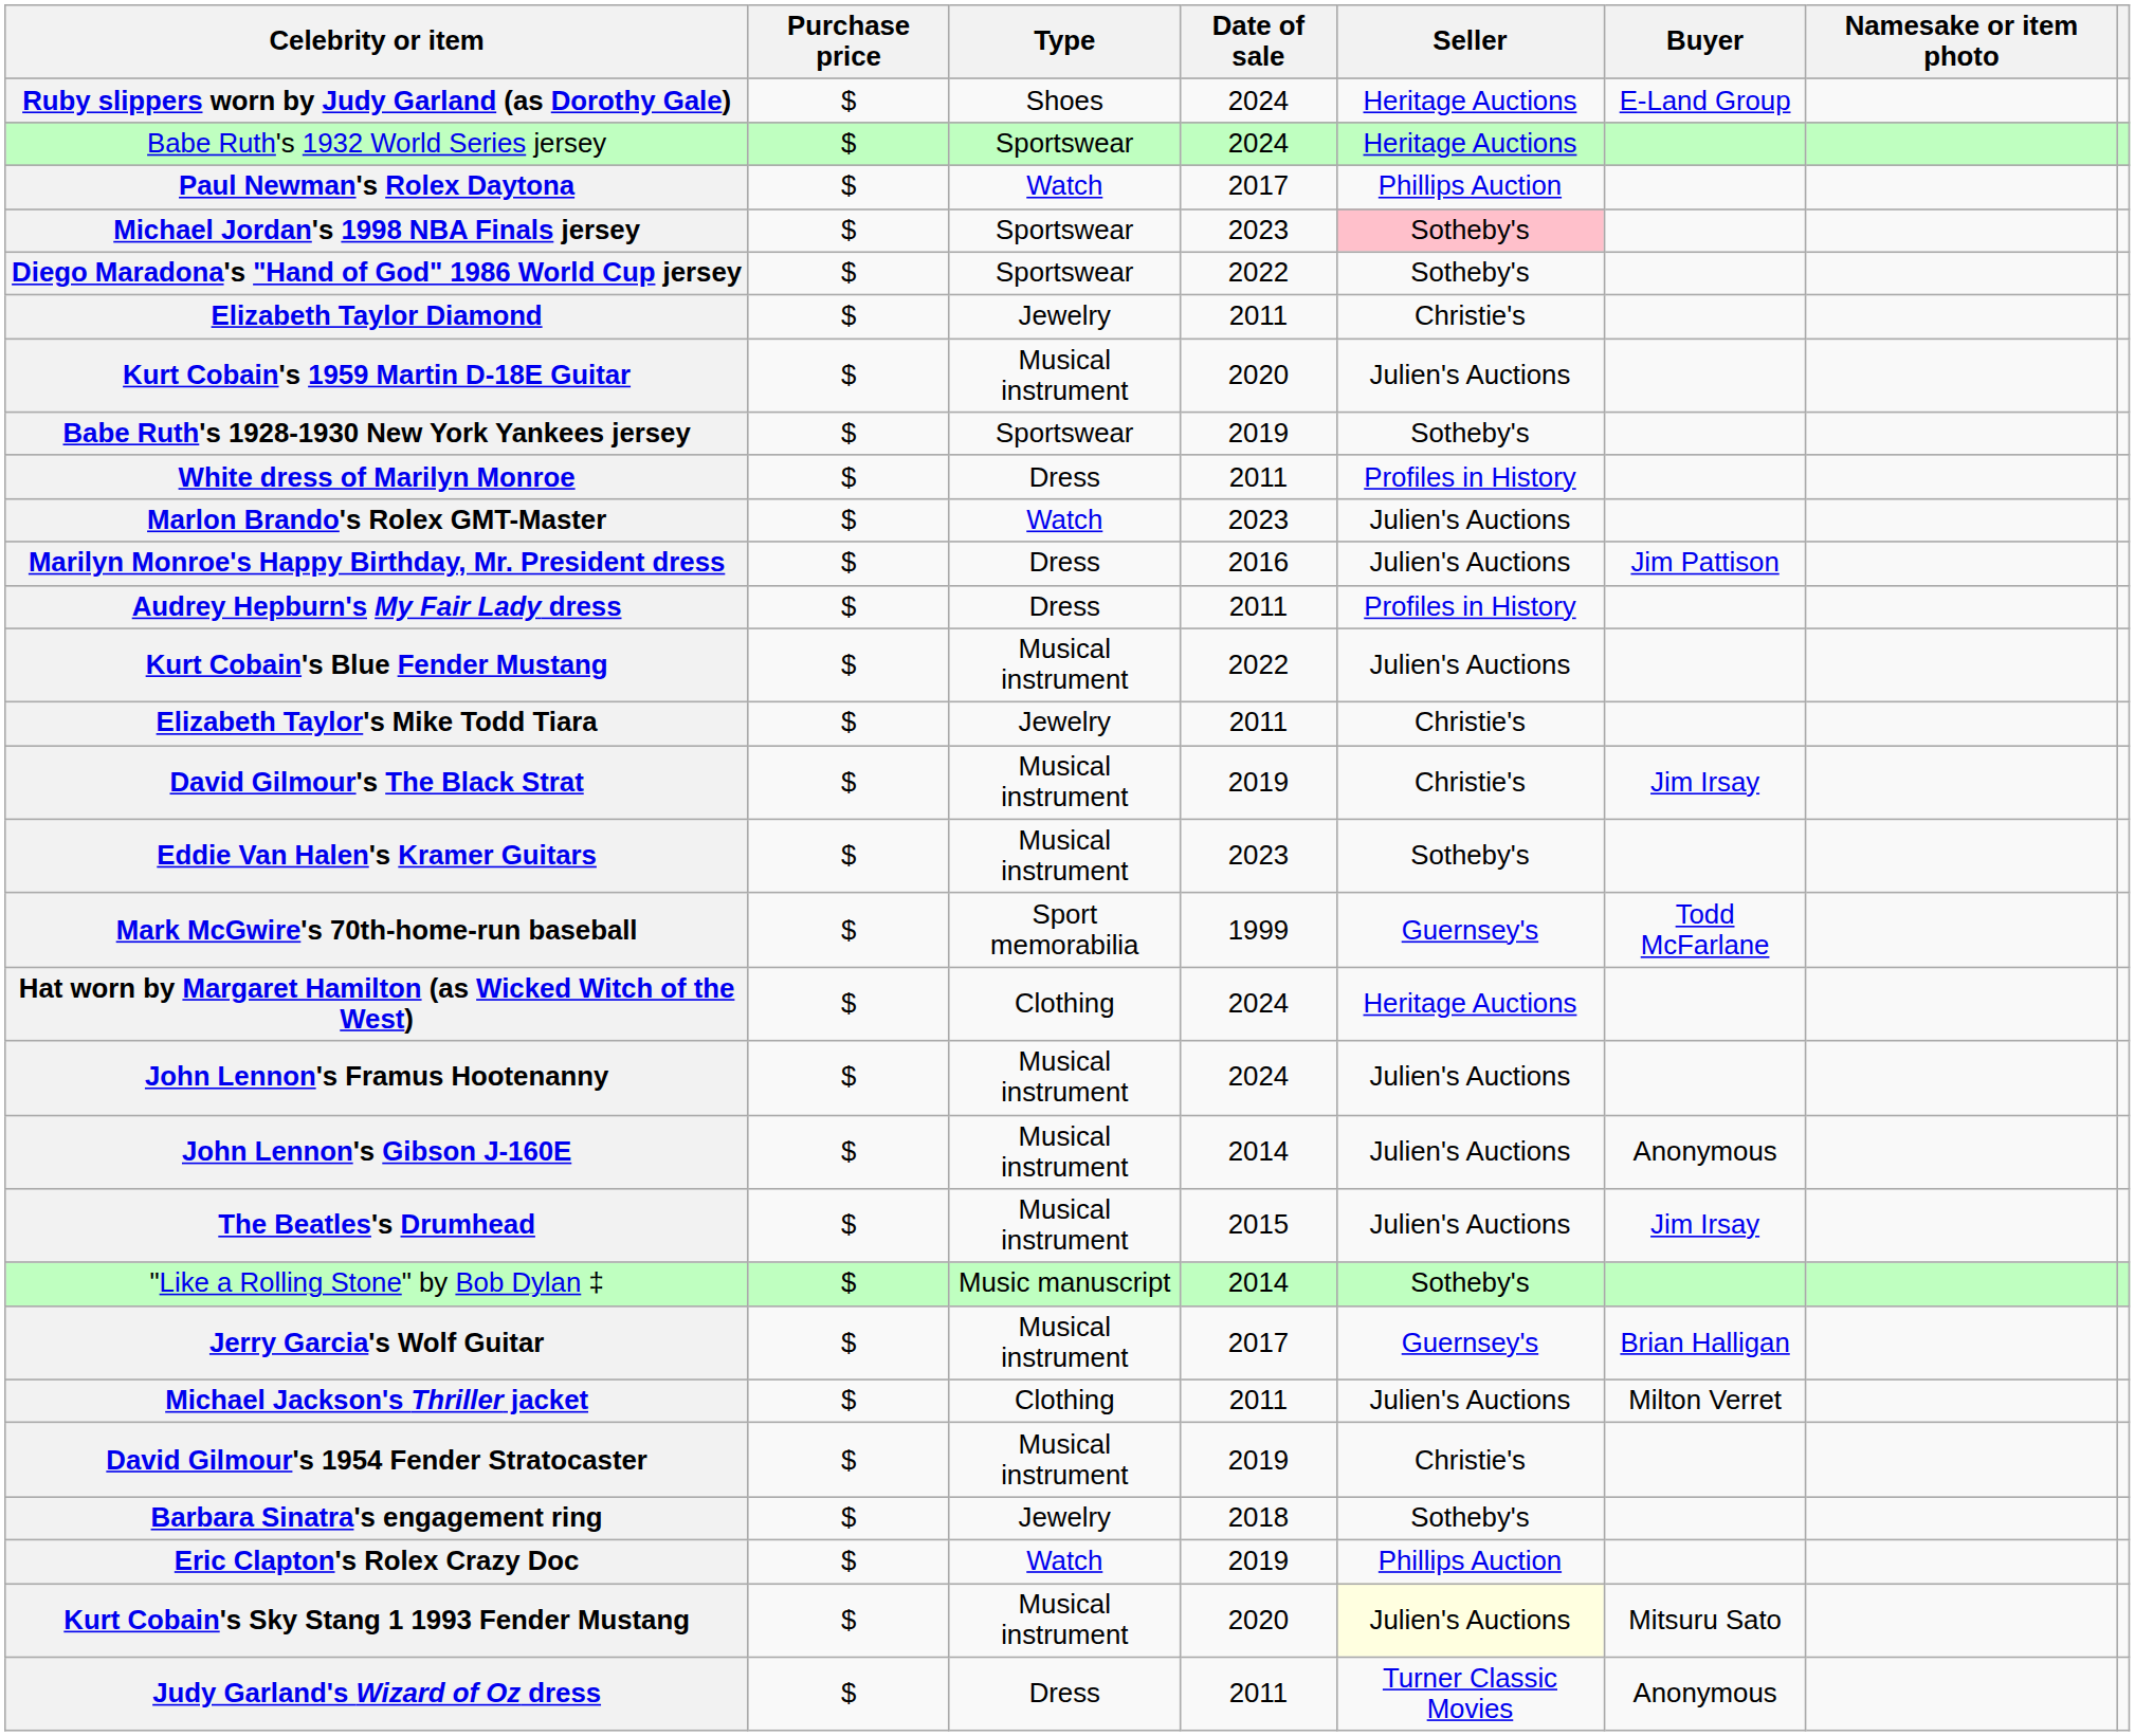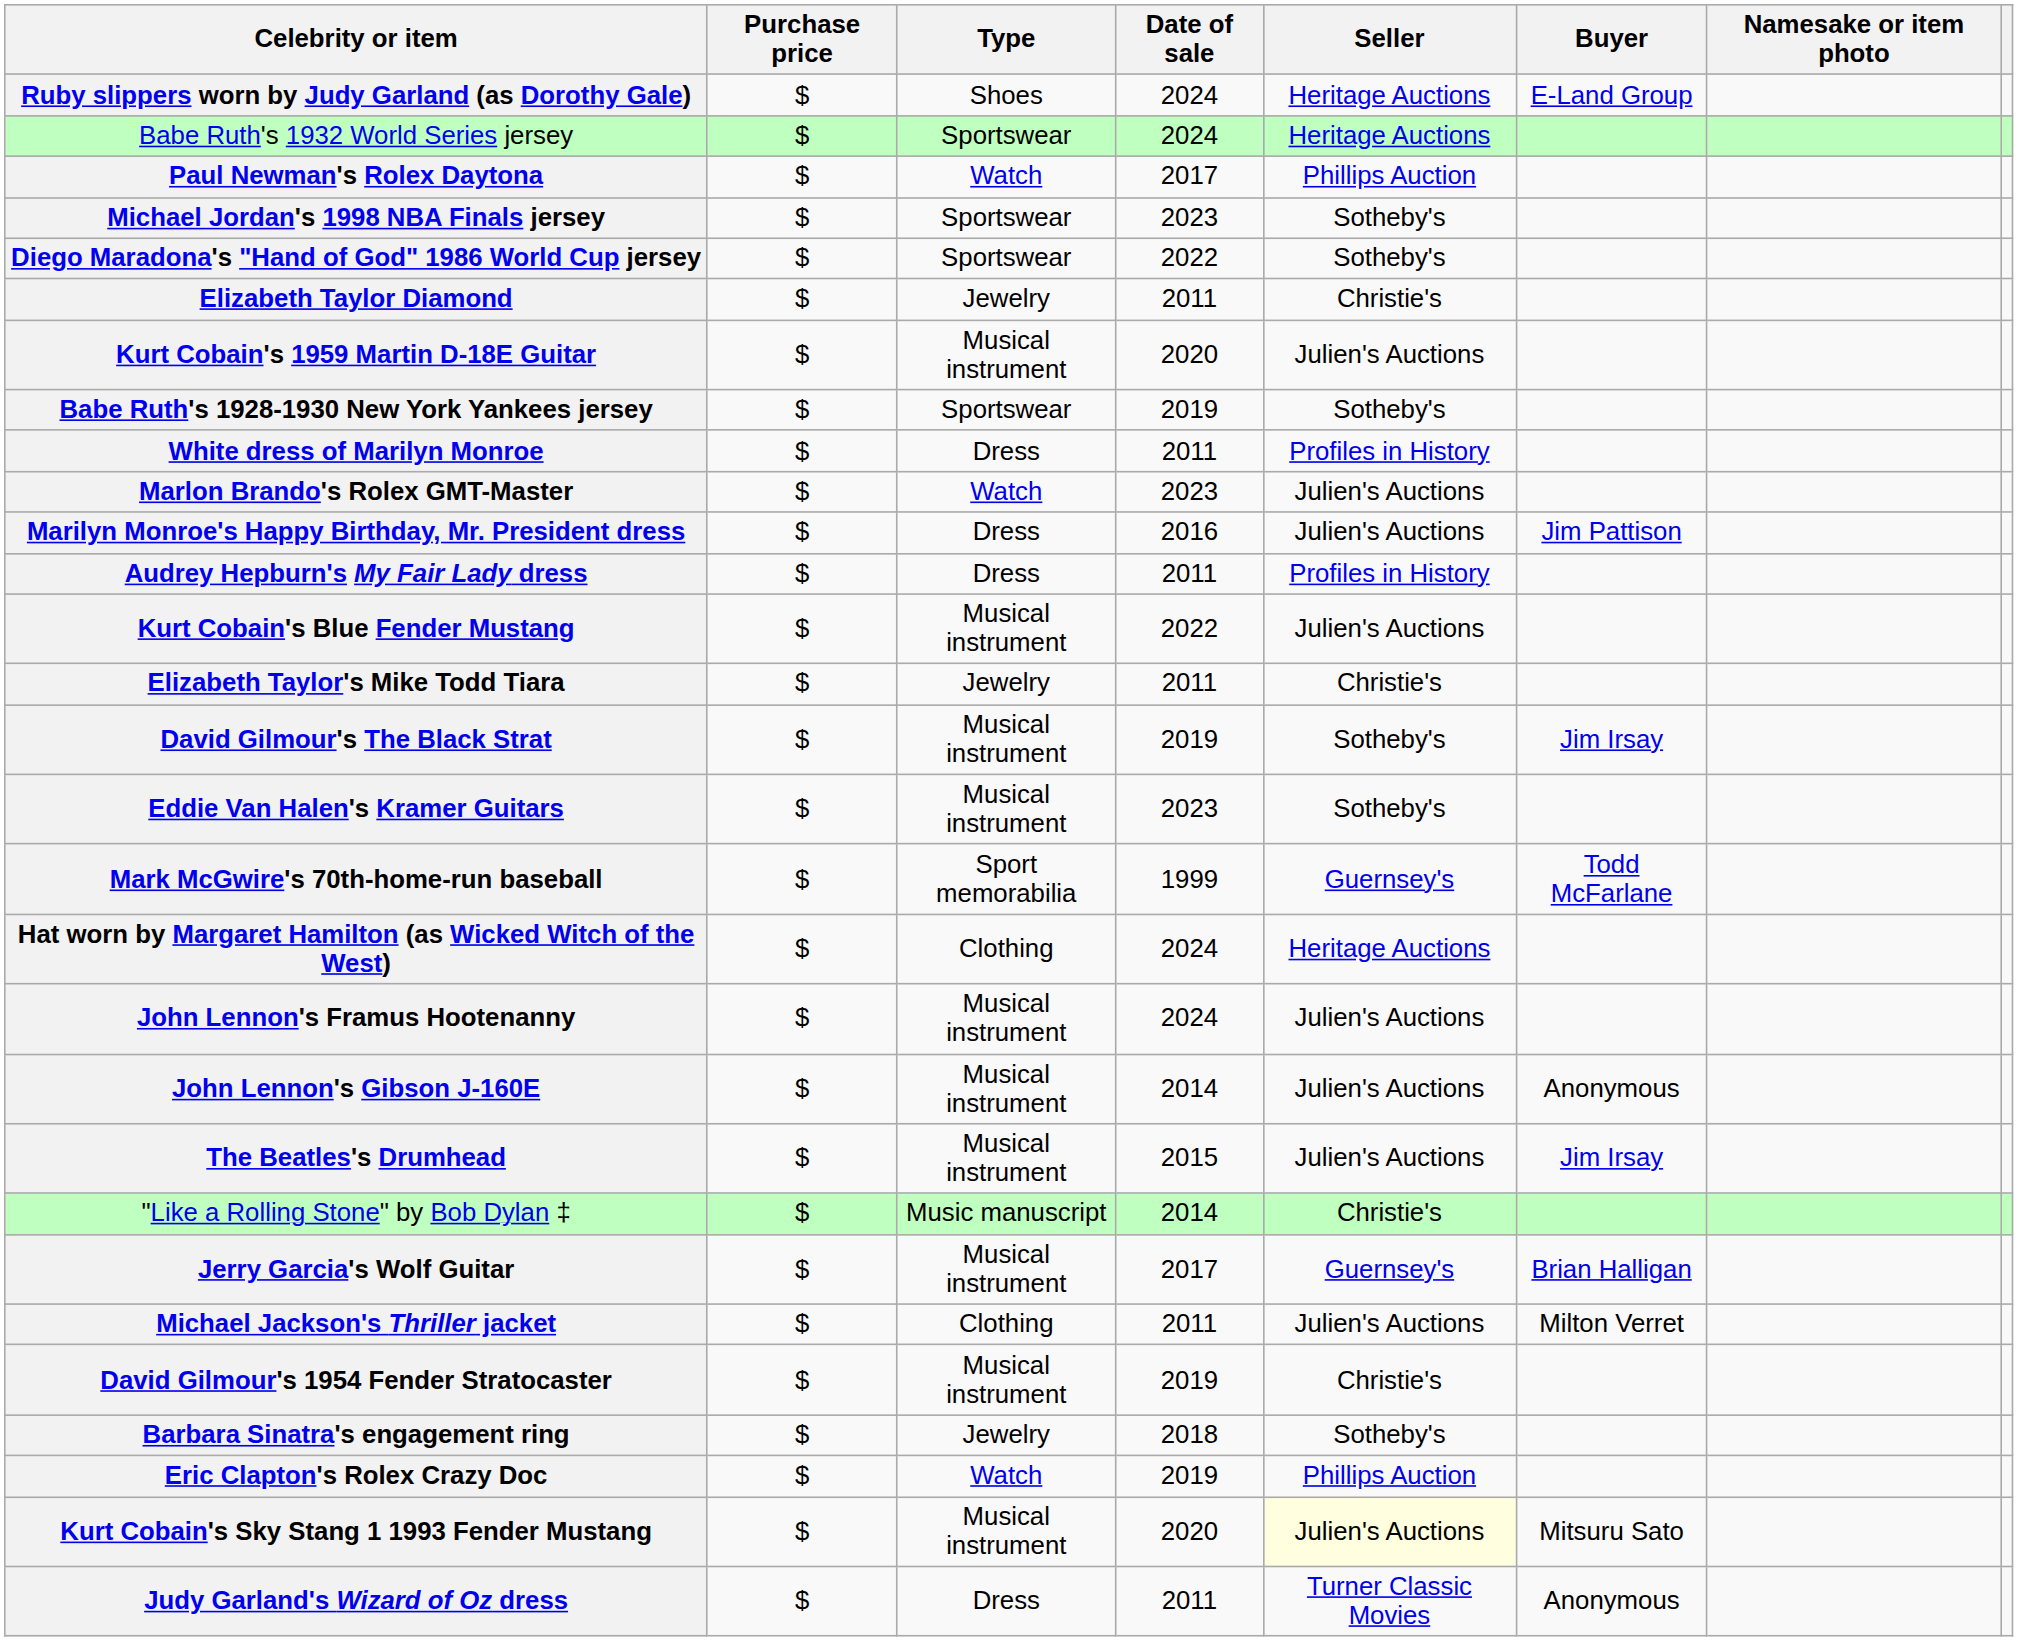Michael Jordan's 1998 NBA Finals jersey | Seller: pink background -> no background
David Gilmour's The Black Strat | Seller: Christie's -> Sotheby's
"Like a Rolling Stone" by Bob Dylan ‡ | Seller: Sotheby's -> Christie's
